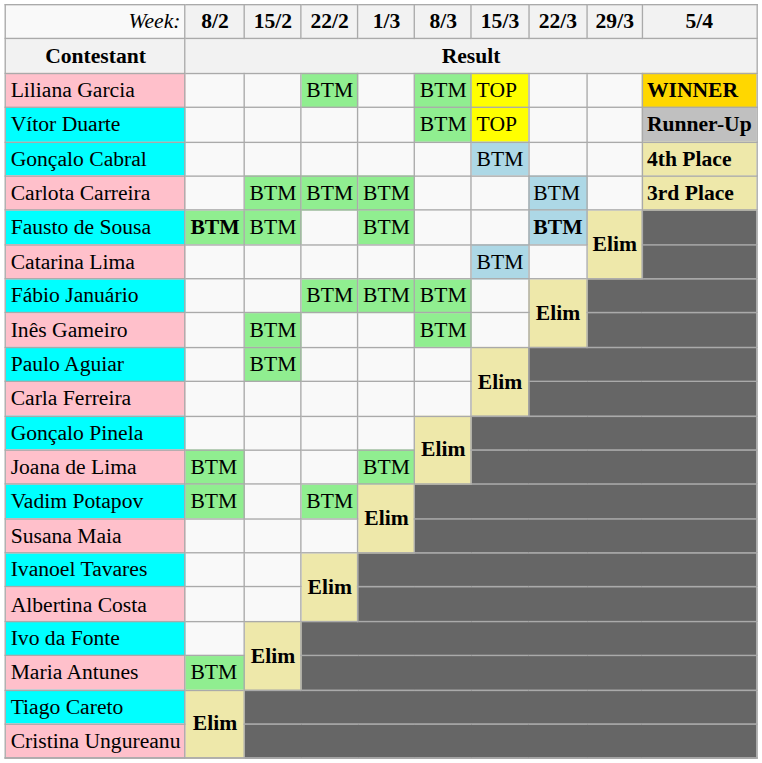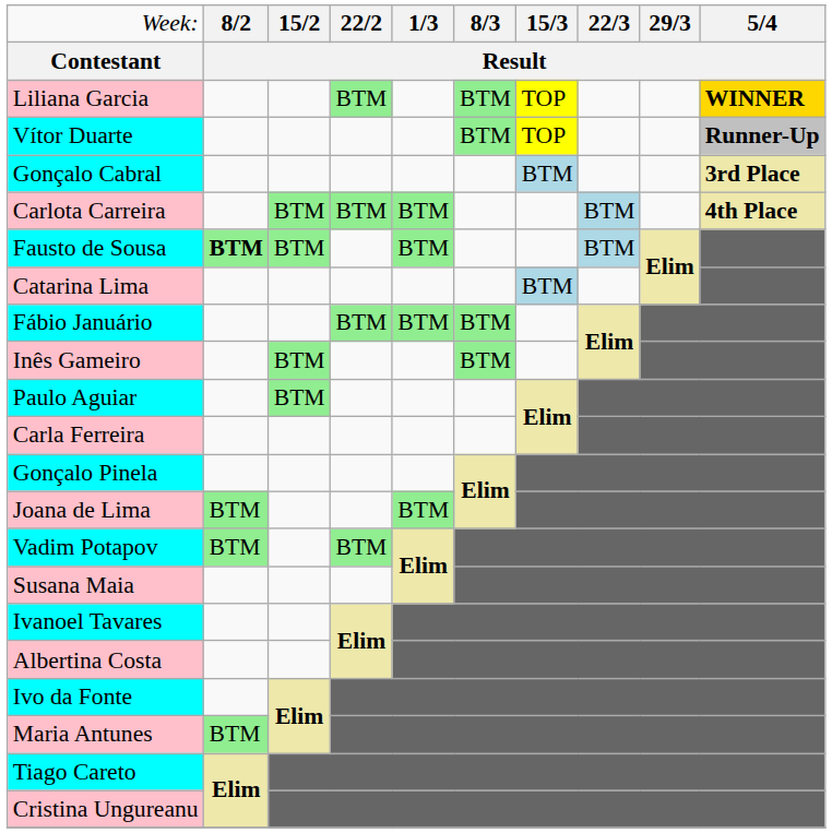Gonçalo Cabral | column 10: 4th Place -> 3rd Place
Carlota Carreira | column 10: 3rd Place -> 4th Place
Fausto de Sousa | column 8: bold -> normal
